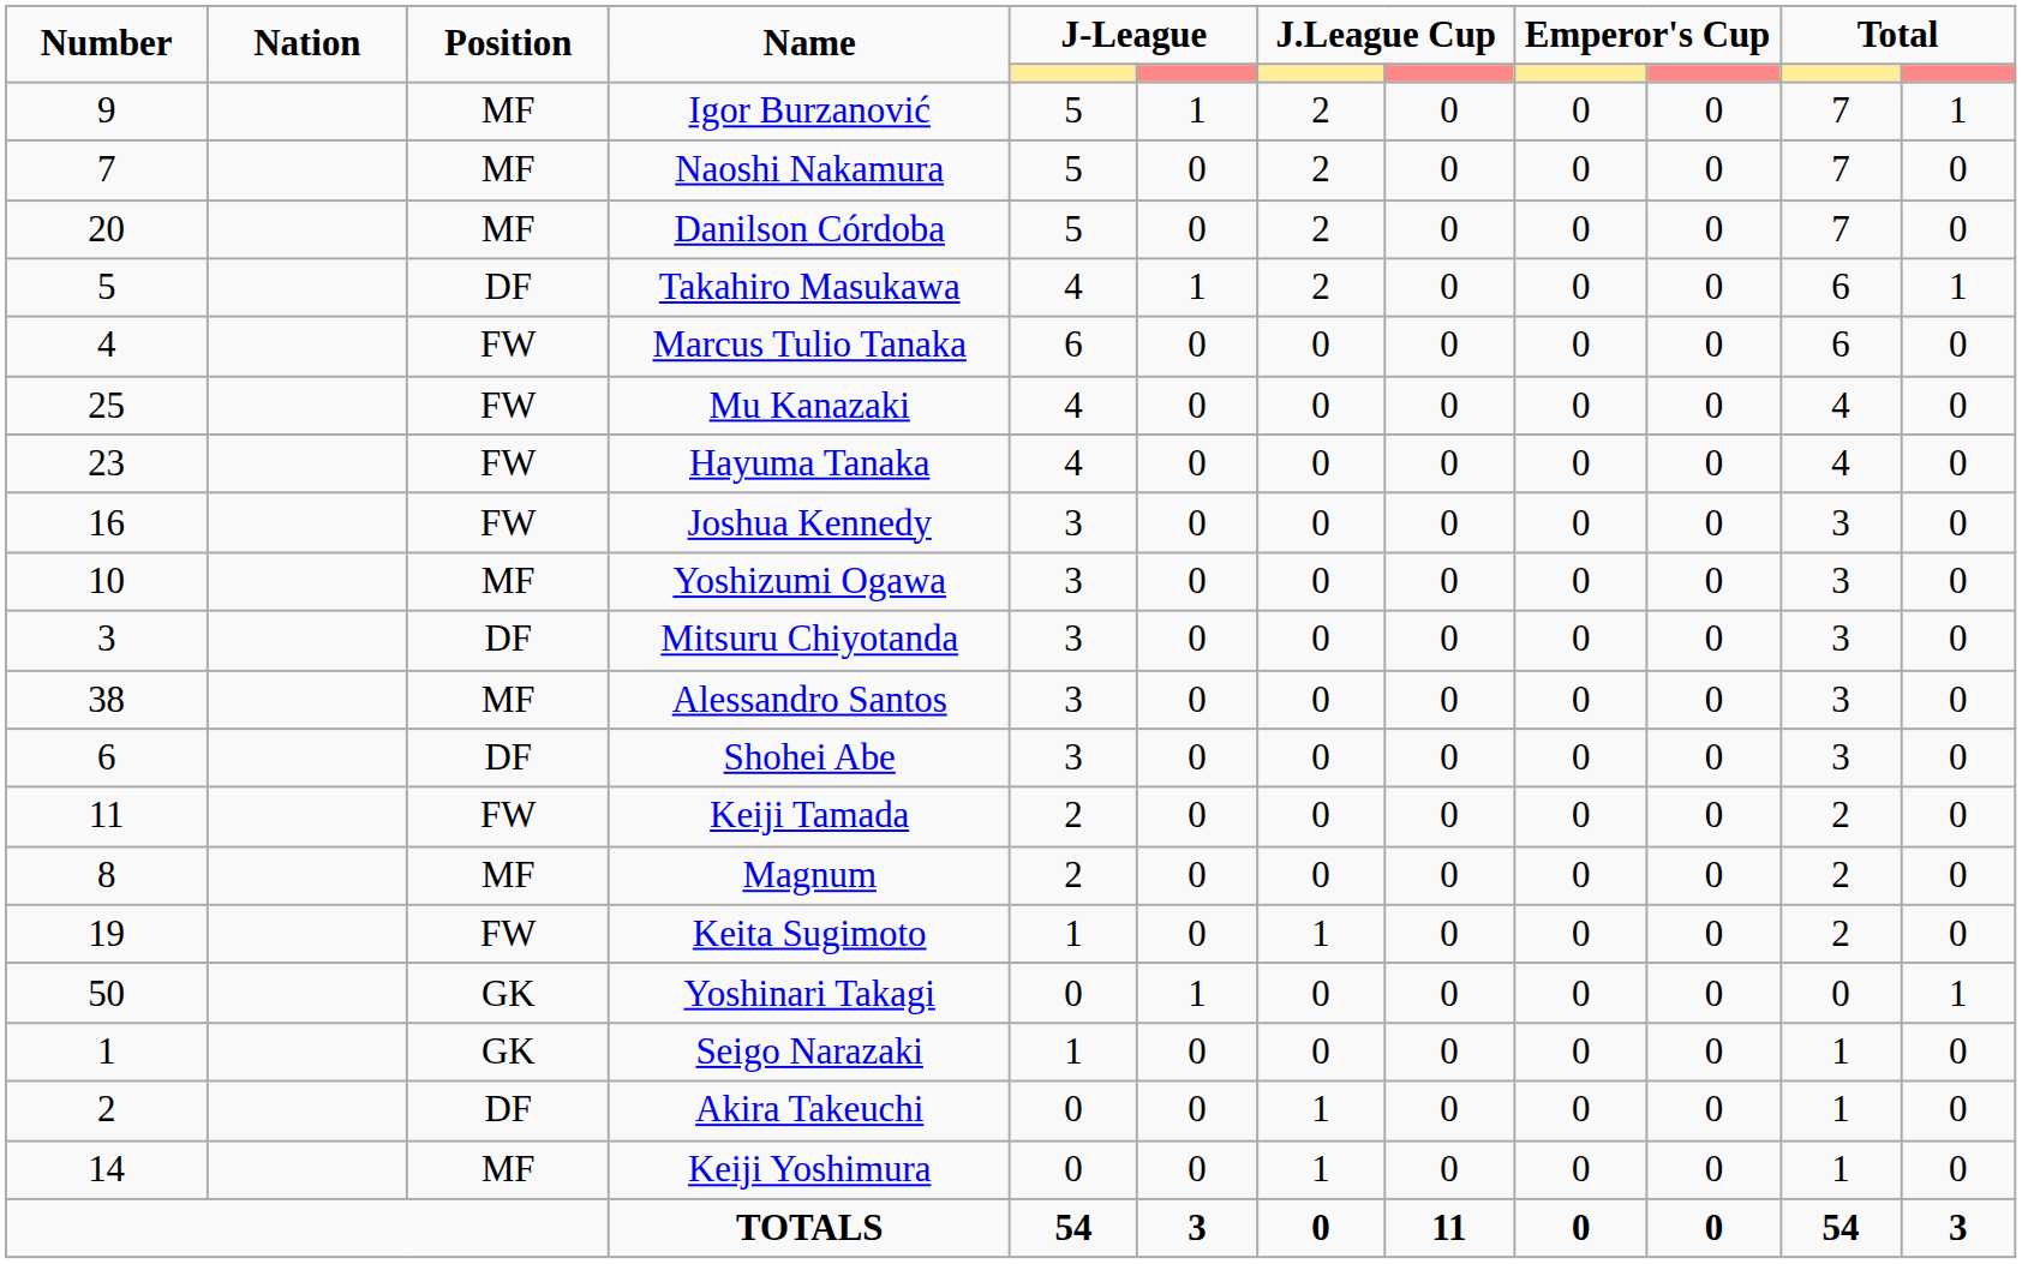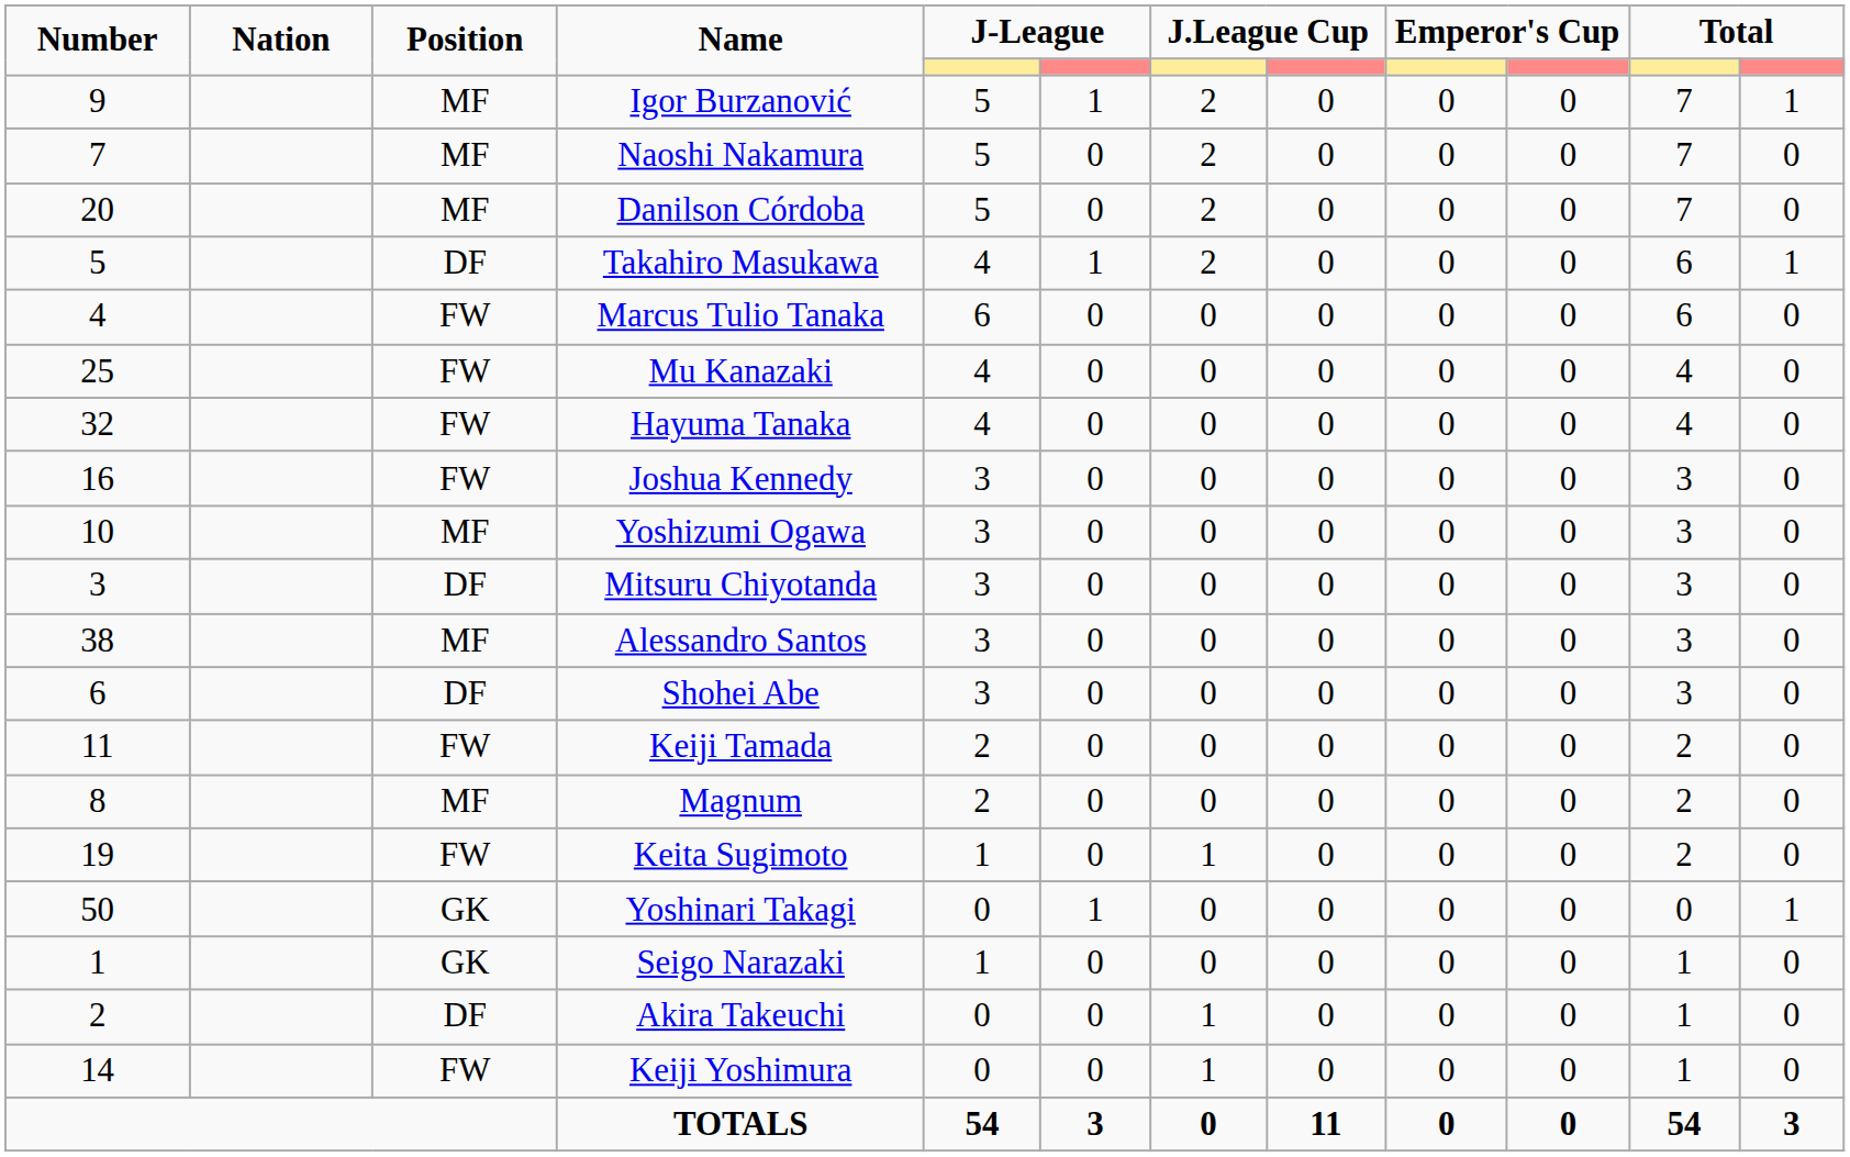Hayuma Tanaka | Number: 23 -> 32
Keiji Yoshimura | Position: MF -> FW
